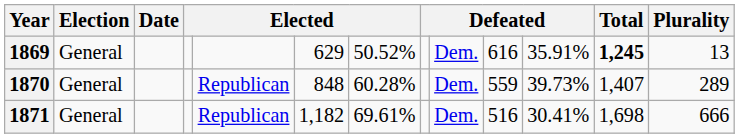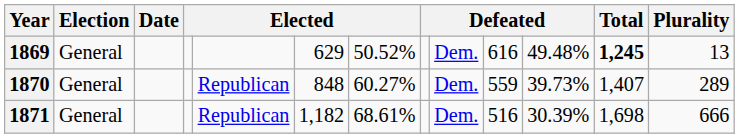1869 | column 11: 35.91% -> 49.48%
1870 | column 7: 60.28% -> 60.27%
1871 | column 7: 69.61% -> 68.61%
1871 | column 11: 30.41% -> 30.39%
